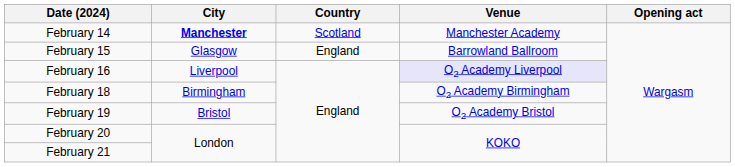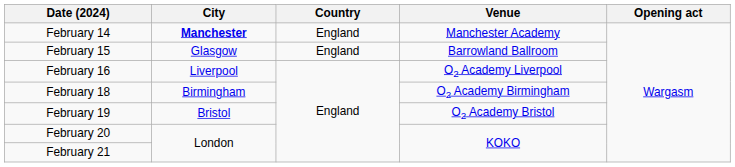February 14 | Country: Scotland -> England
February 16 | Venue: lavender background -> no background
